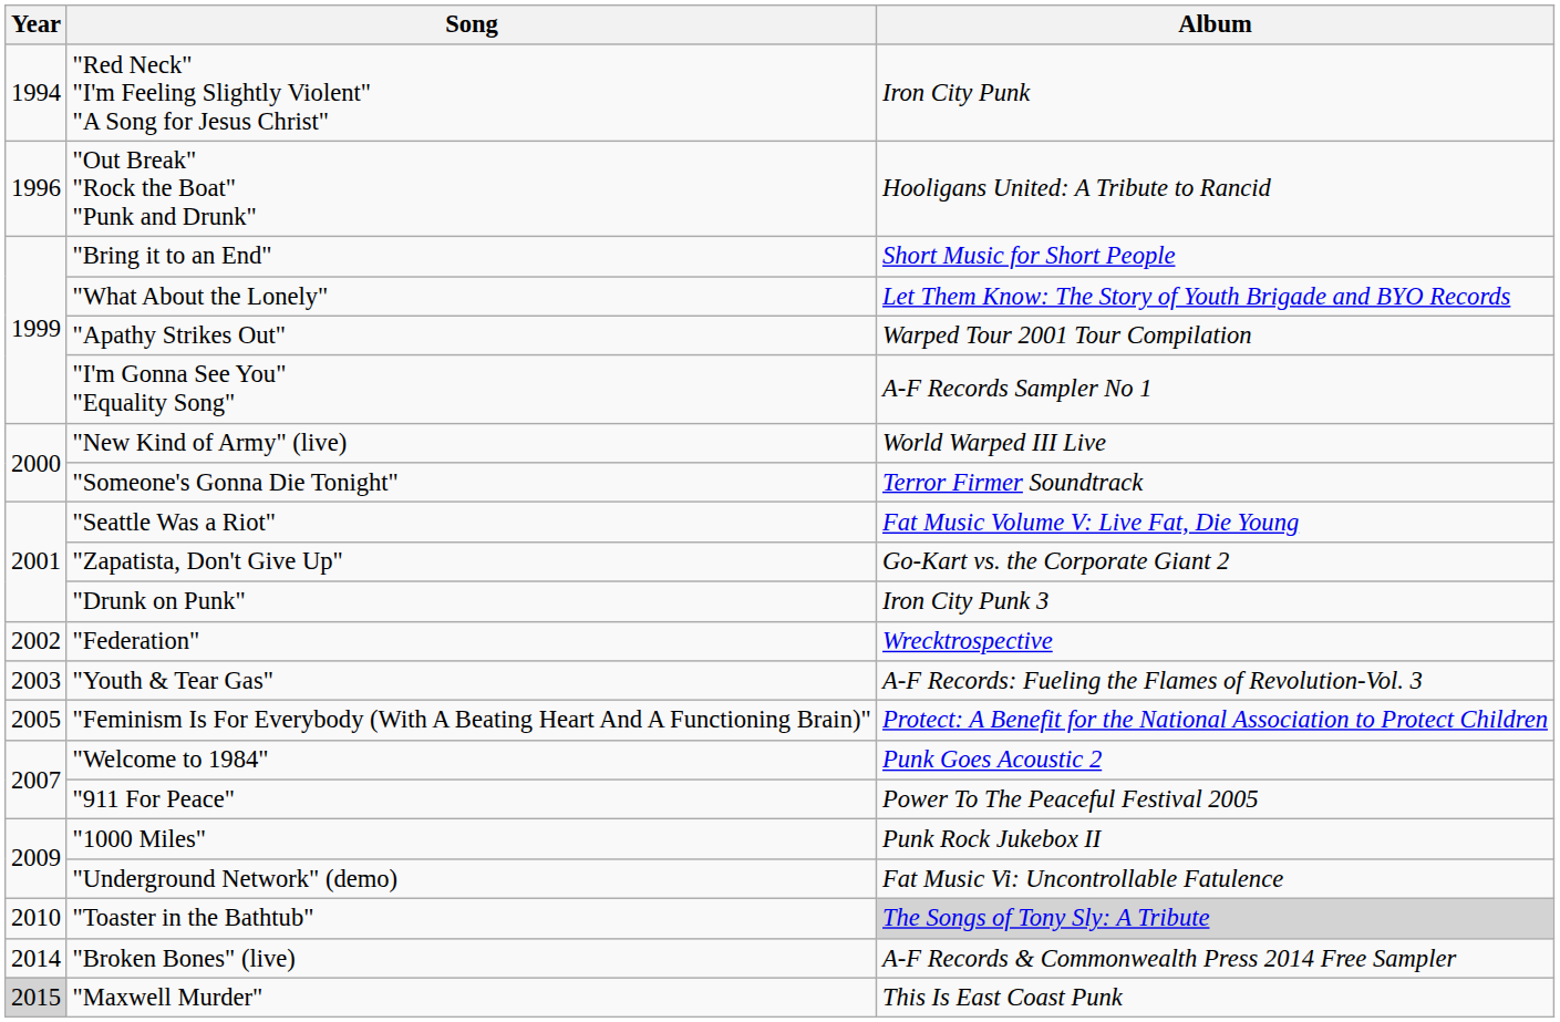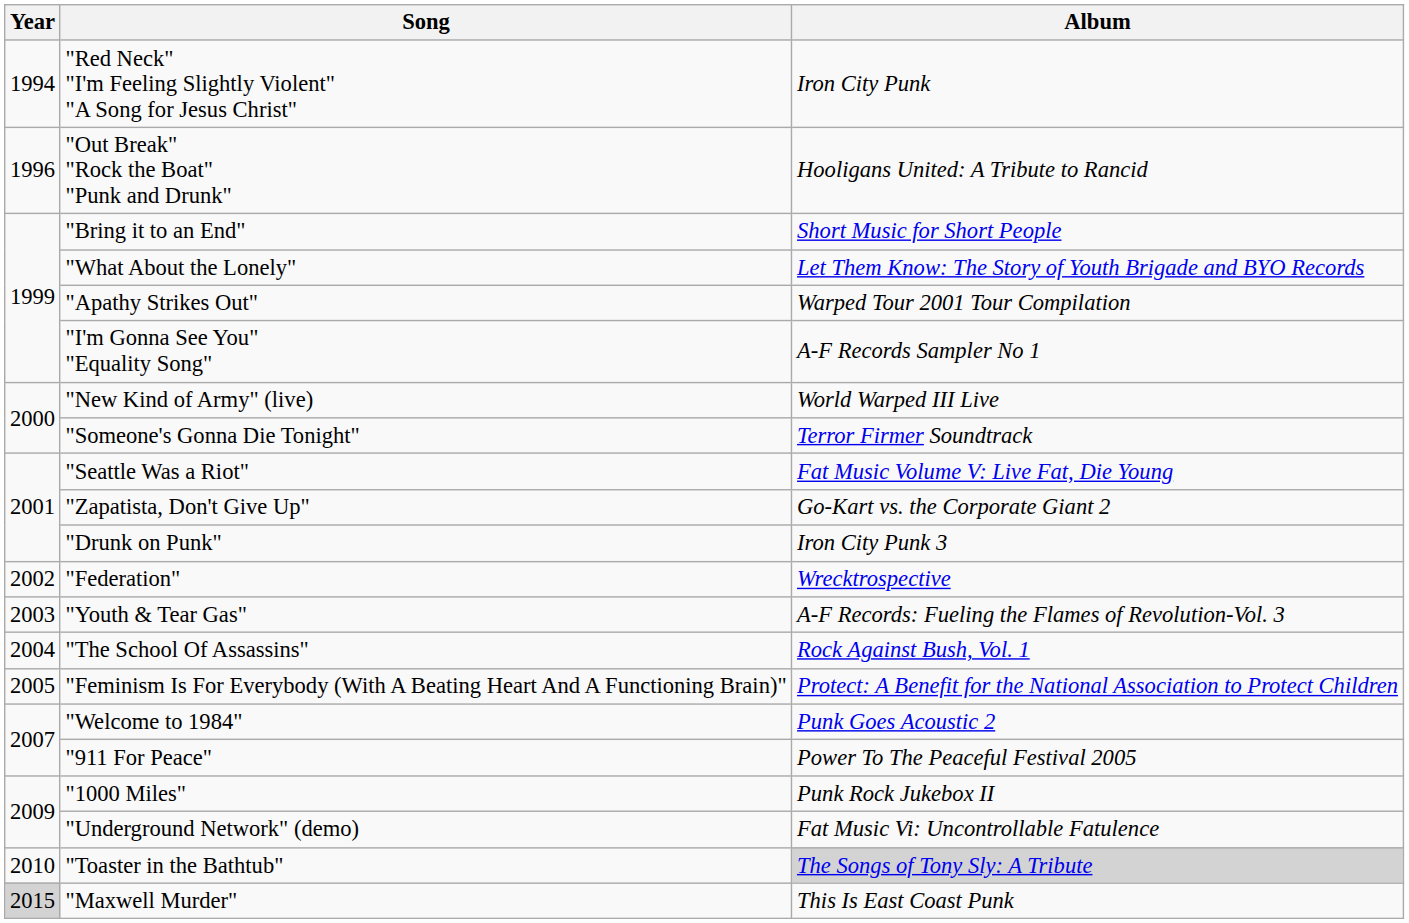+ row: 2004 | "The School Of Assassins" | Rock Against Bush, Vol. 1
- row: 2014 | "Broken Bones" (live) | A-F Records & Commonwealth Press 2014 Free Sampler
